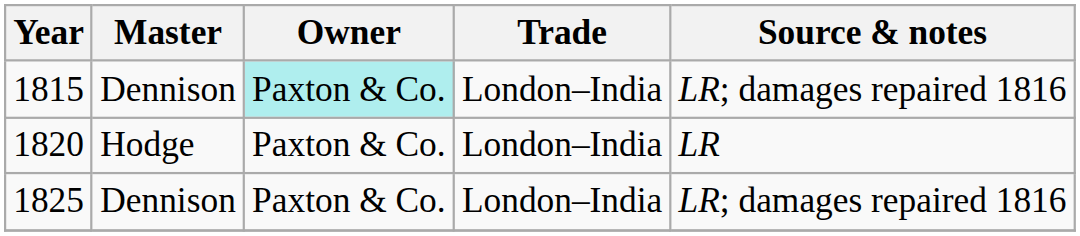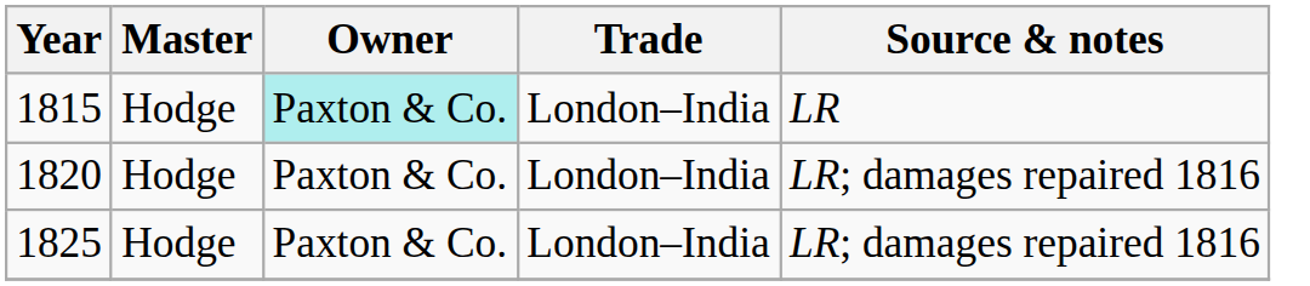1815 | Master: Dennison -> Hodge
1815 | Source & notes: LR; damages repaired 1816 -> LR
1820 | Source & notes: LR -> LR; damages repaired 1816
1825 | Master: Dennison -> Hodge
